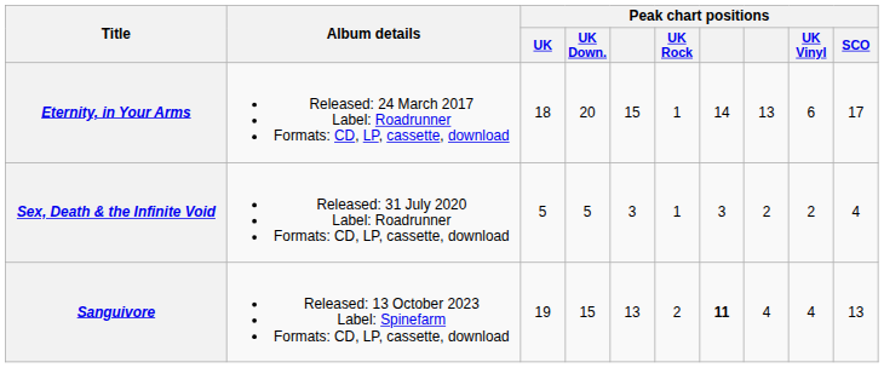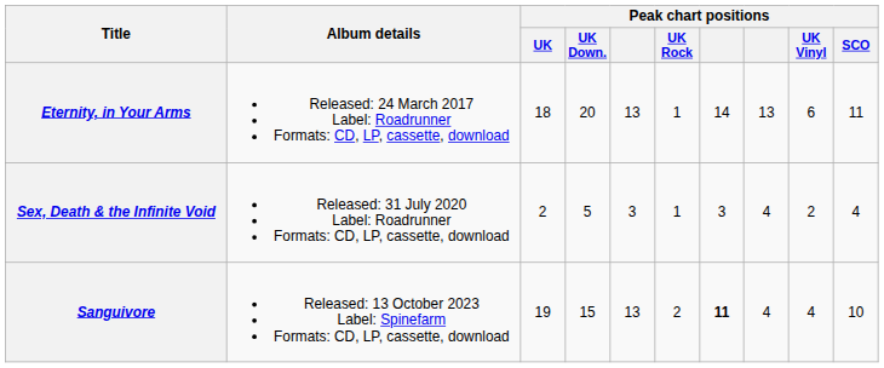Eternity, in Your Arms | column 5: 15 -> 13
Eternity, in Your Arms | Peak chart positions / SCO: 17 -> 11
Sex, Death & the Infinite Void | Peak chart positions / UK: 5 -> 2
Sex, Death & the Infinite Void | column 8: 2 -> 4
Sanguivore | Peak chart positions / SCO: 13 -> 10
